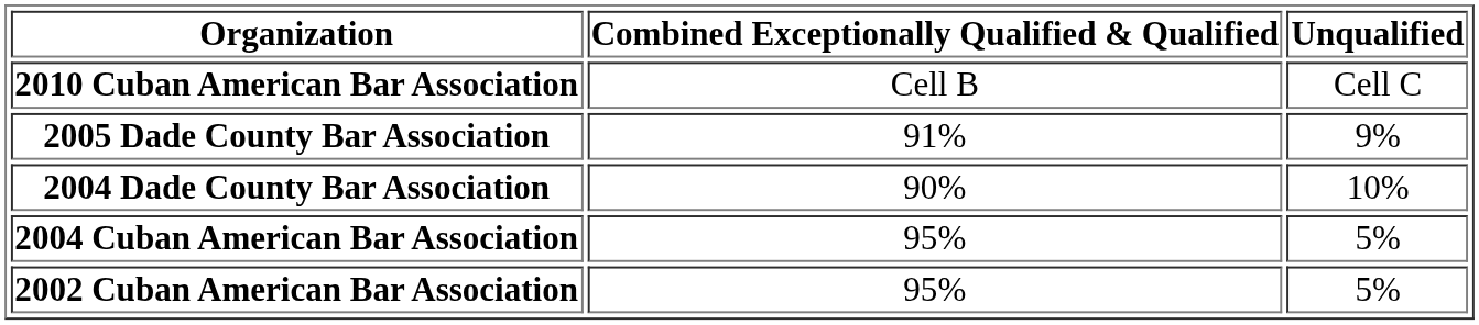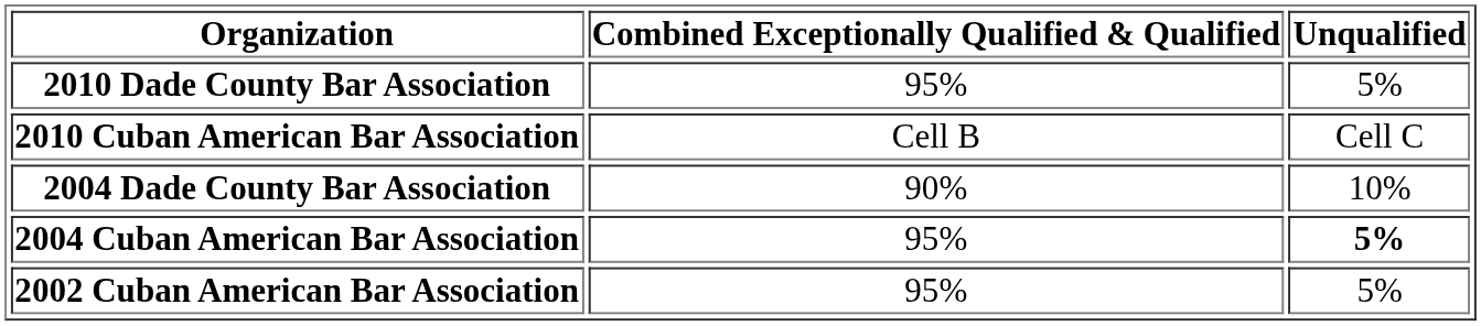+ row: 2010 Dade County Bar Association | 95% | 5%
- row: 2005 Dade County Bar Association | 91% | 9%
2004 Cuban American Bar Association | Unqualified: normal -> bold
